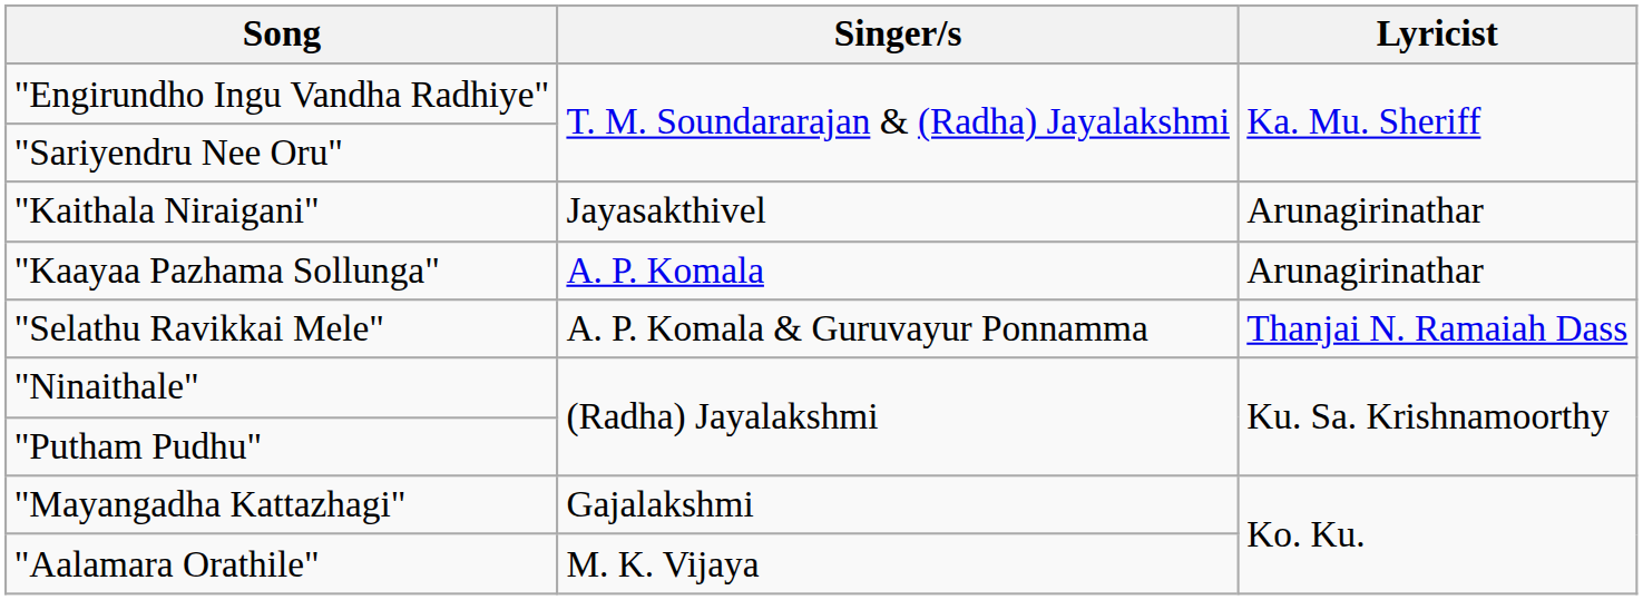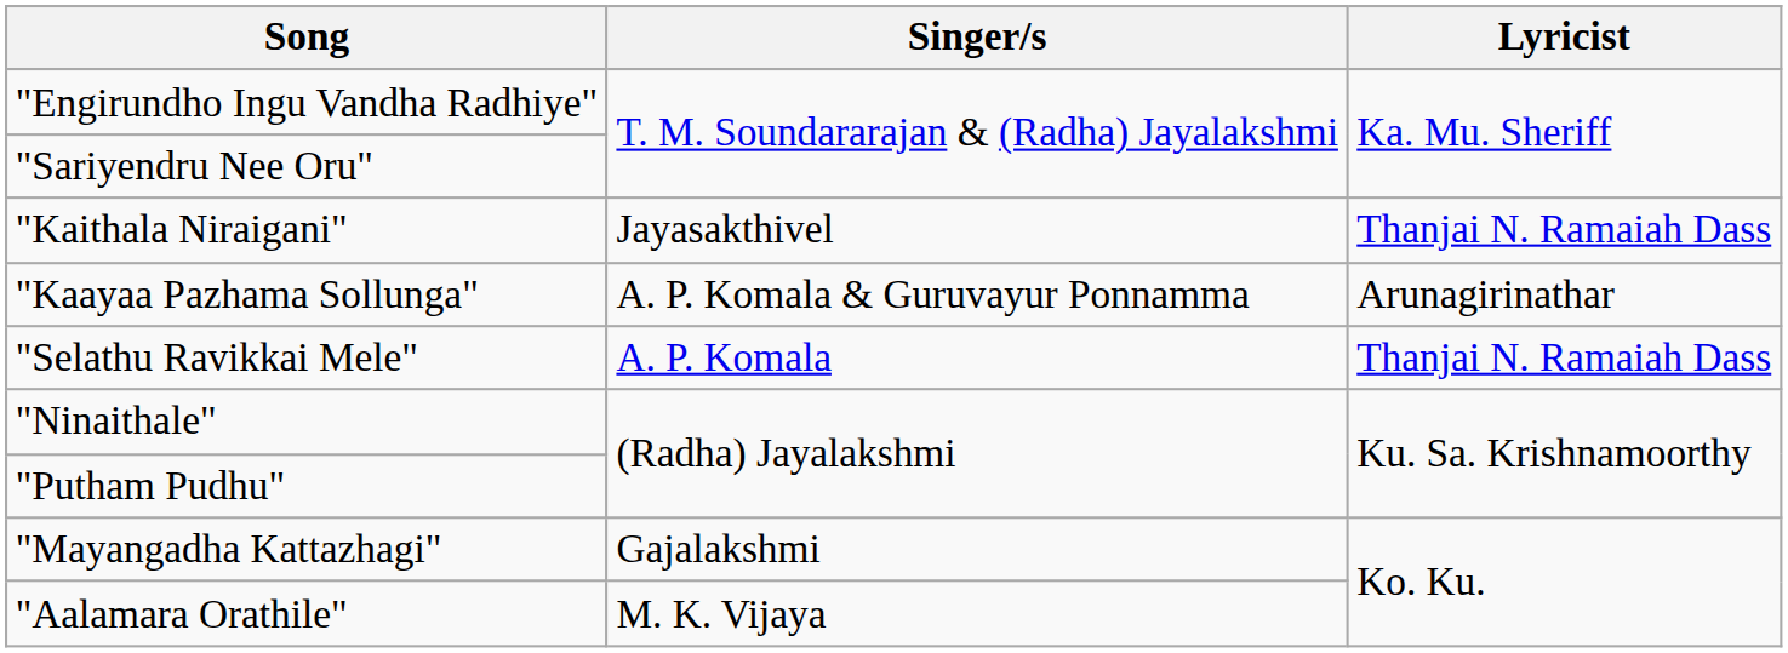"Kaithala Niraigani" | Lyricist: Arunagirinathar -> Thanjai N. Ramaiah Dass
"Kaayaa Pazhama Sollunga" | Singer/s: A. P. Komala -> A. P. Komala & Guruvayur Ponnamma
"Selathu Ravikkai Mele" | Singer/s: A. P. Komala & Guruvayur Ponnamma -> A. P. Komala
